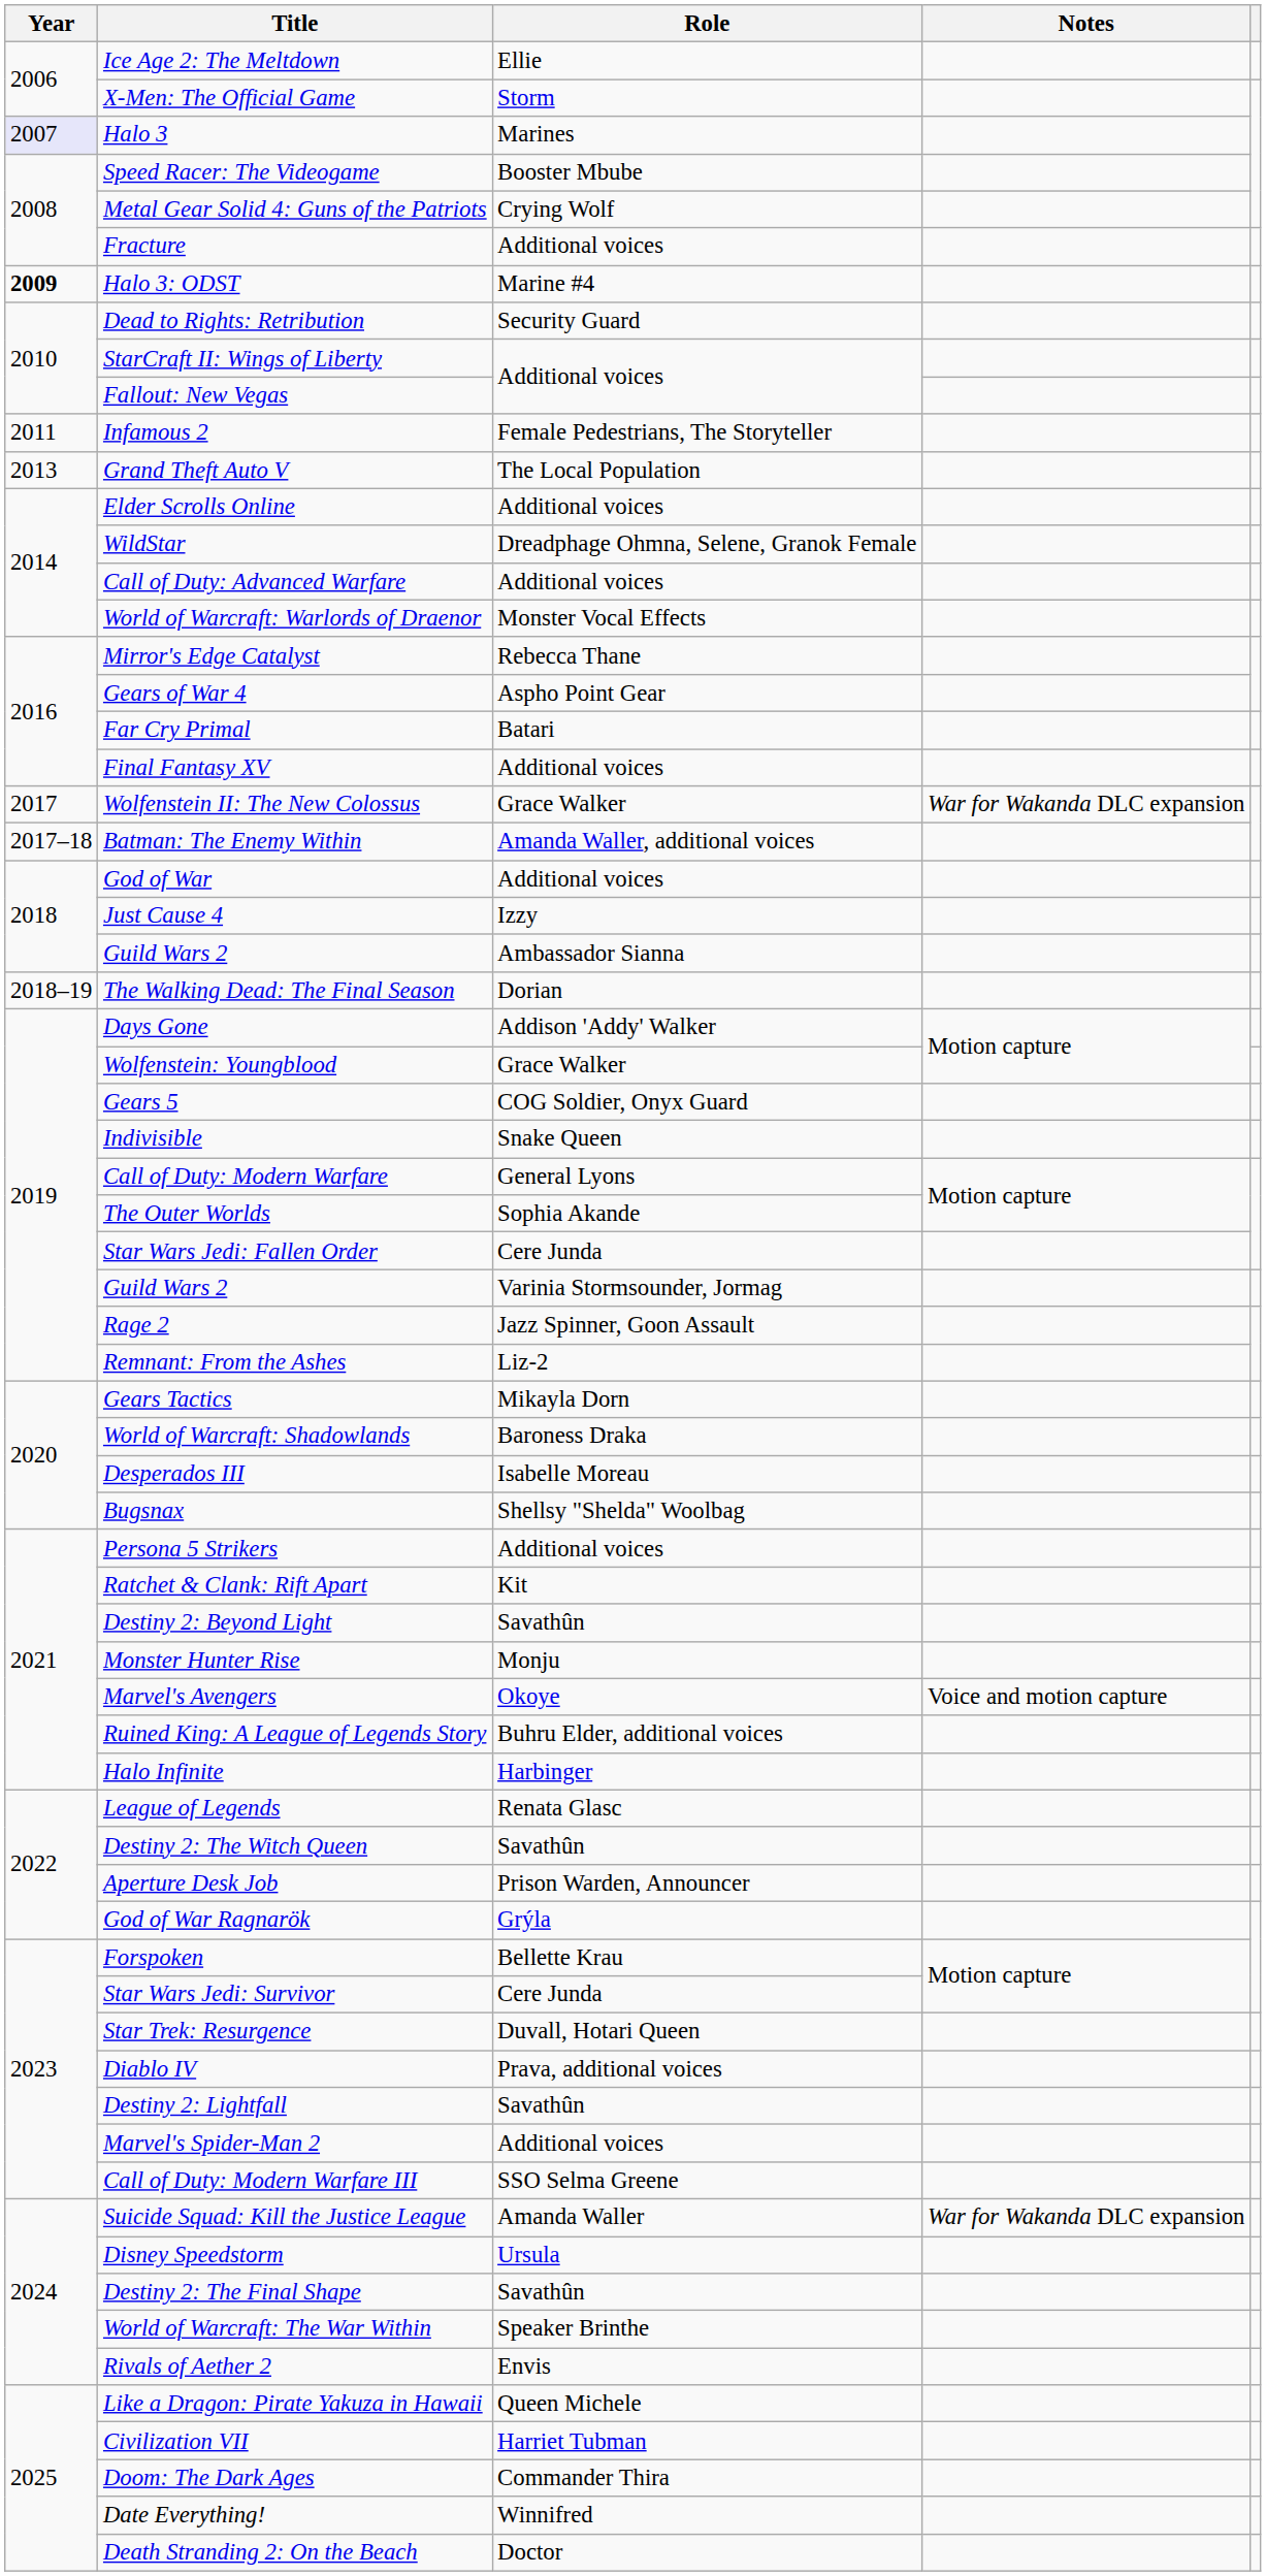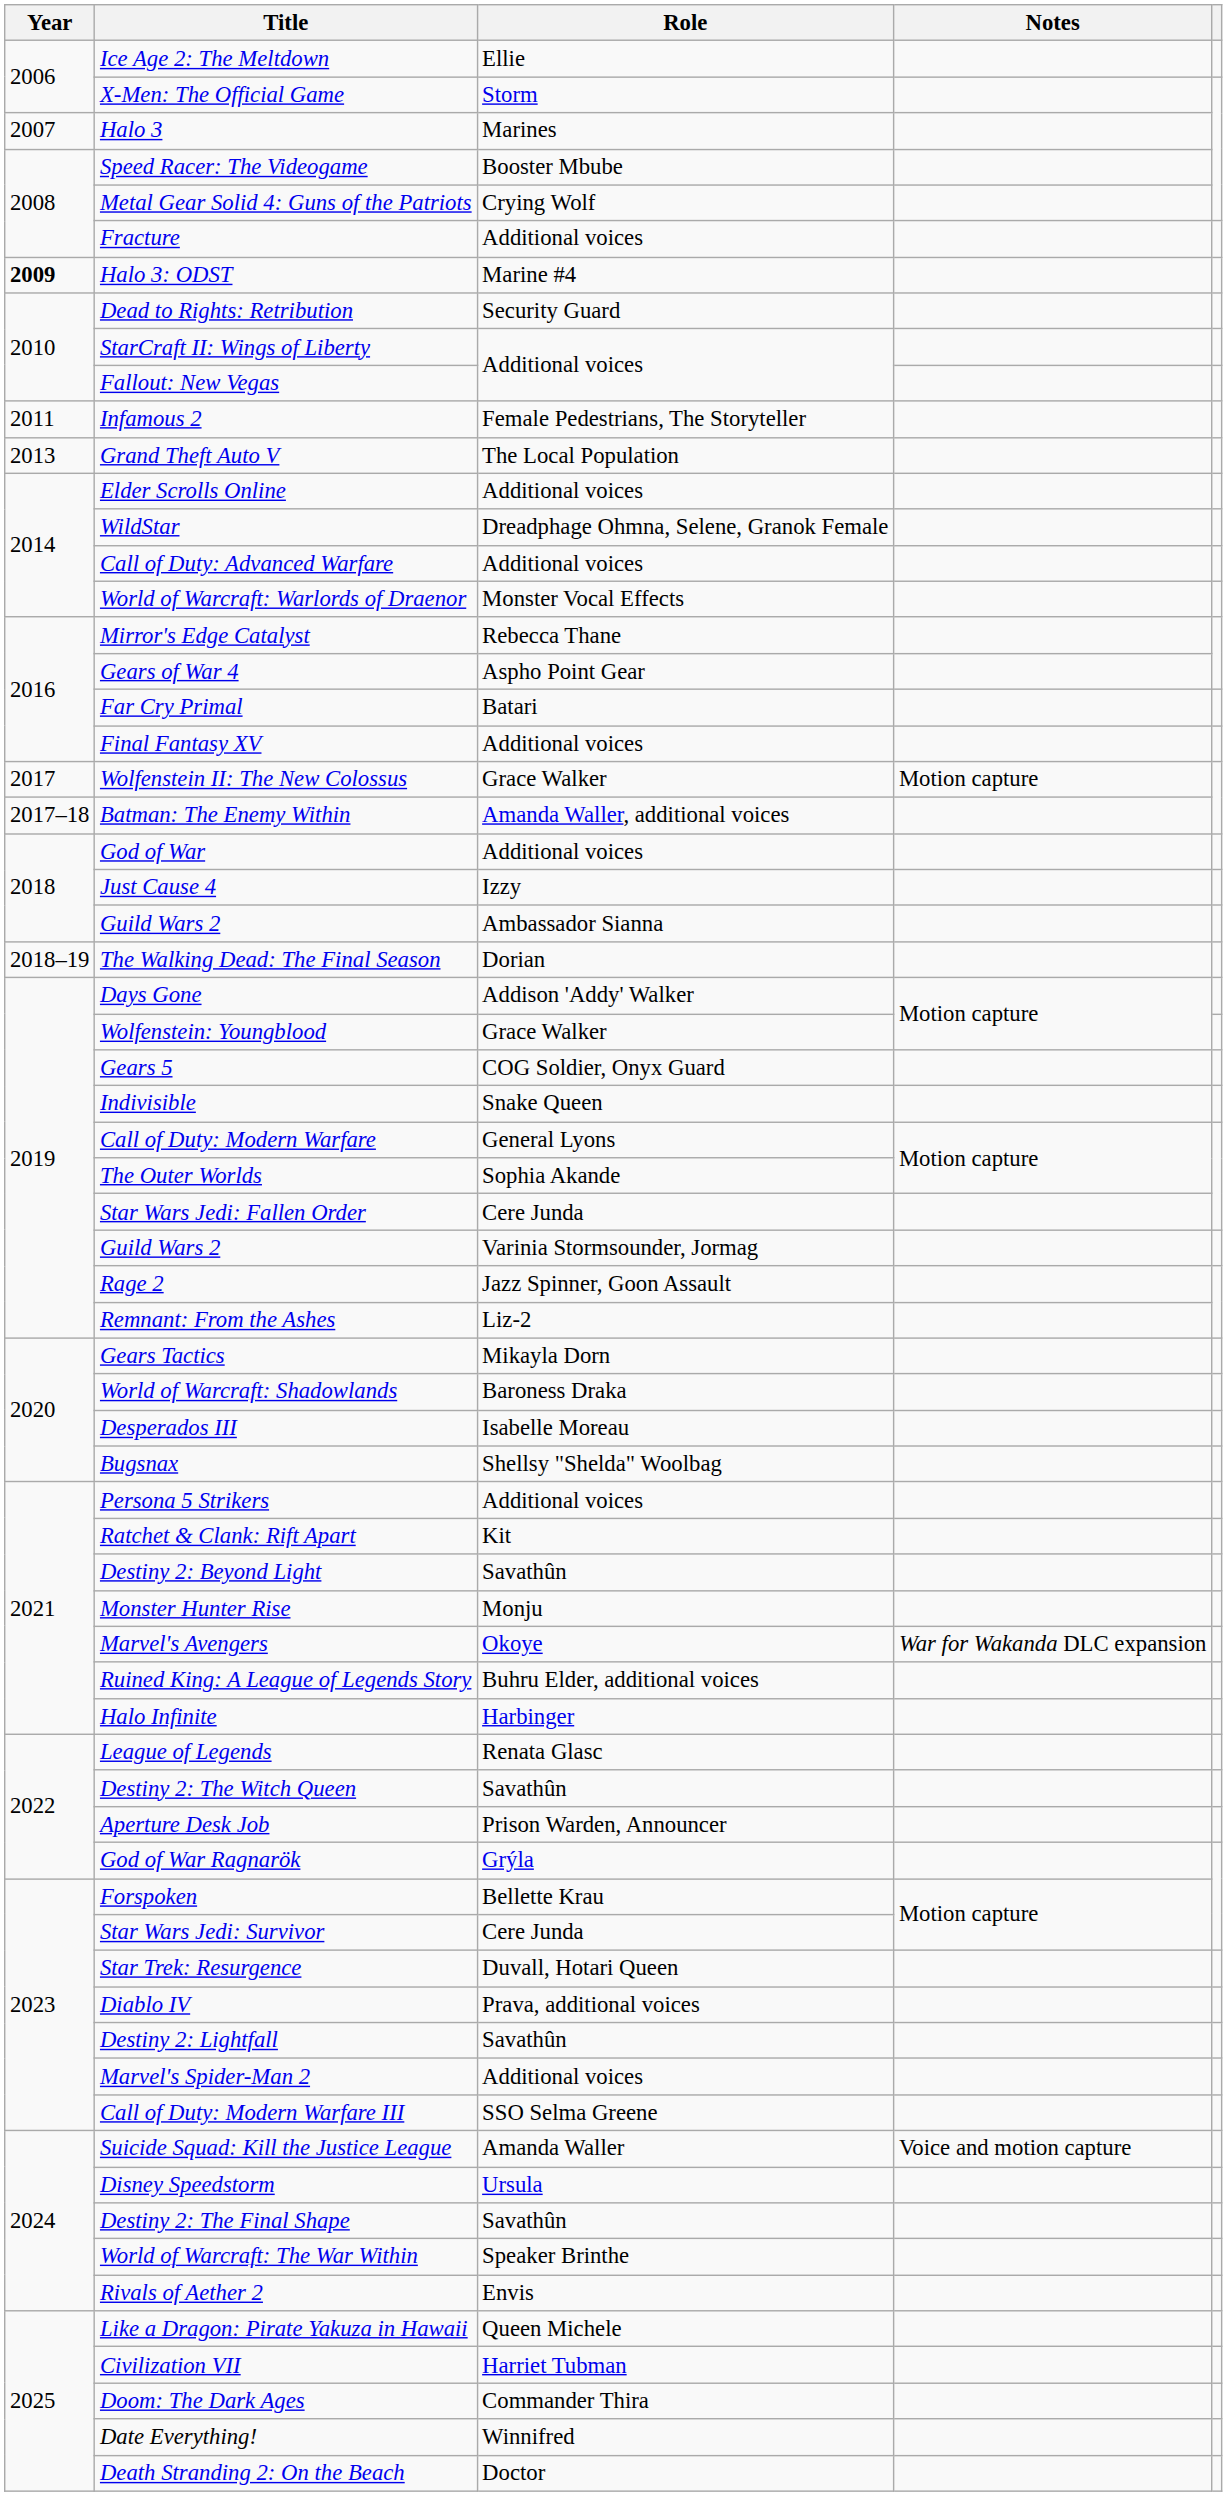Halo 3 | Year: lavender background -> no background
Wolfenstein II: The New Colossus | Notes: War for Wakanda DLC expansion -> Motion capture
Marvel's Avengers | Notes: Voice and motion capture -> War for Wakanda DLC expansion
Suicide Squad: Kill the Justice League | Notes: War for Wakanda DLC expansion -> Voice and motion capture
